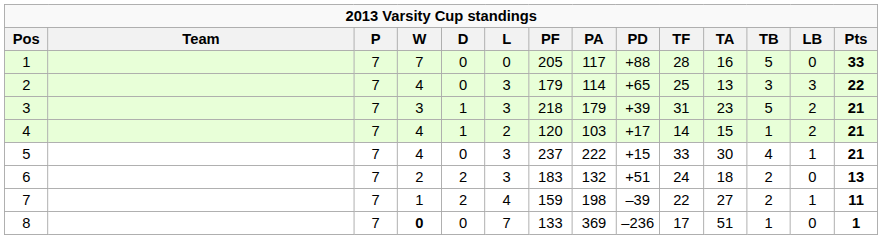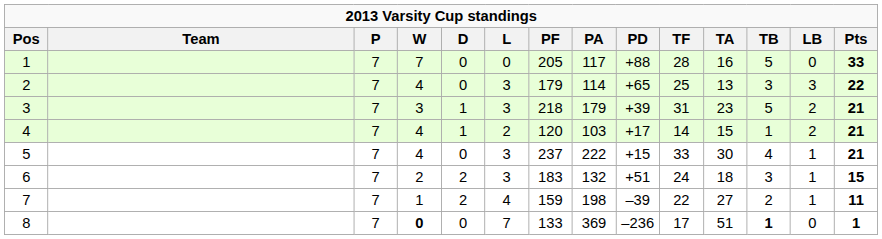6 | TB: 2 -> 3
6 | LB: 0 -> 1
6 | Pts: 13 -> 15
8 | TB: normal -> bold
